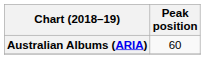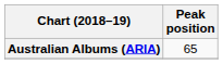Australian Albums (ARIA) | Peak position: 60 -> 65
